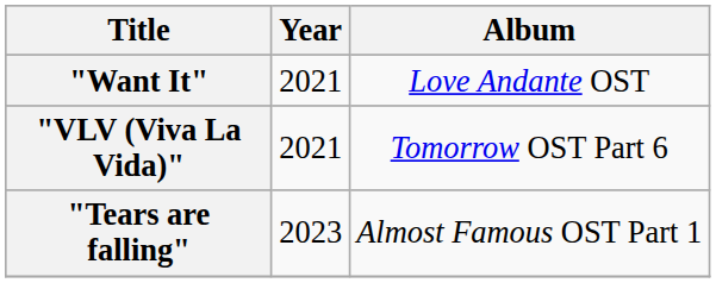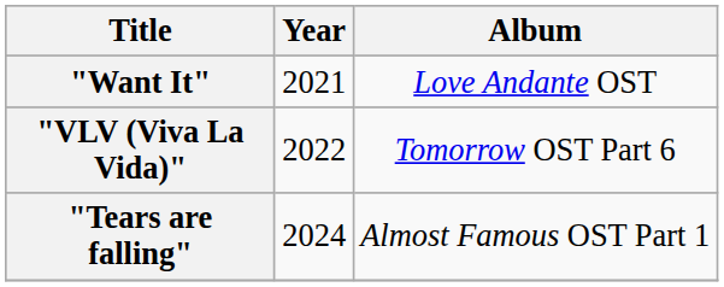"VLV (Viva La Vida)" | Year: 2021 -> 2022
"Tears are falling" | Year: 2023 -> 2024
